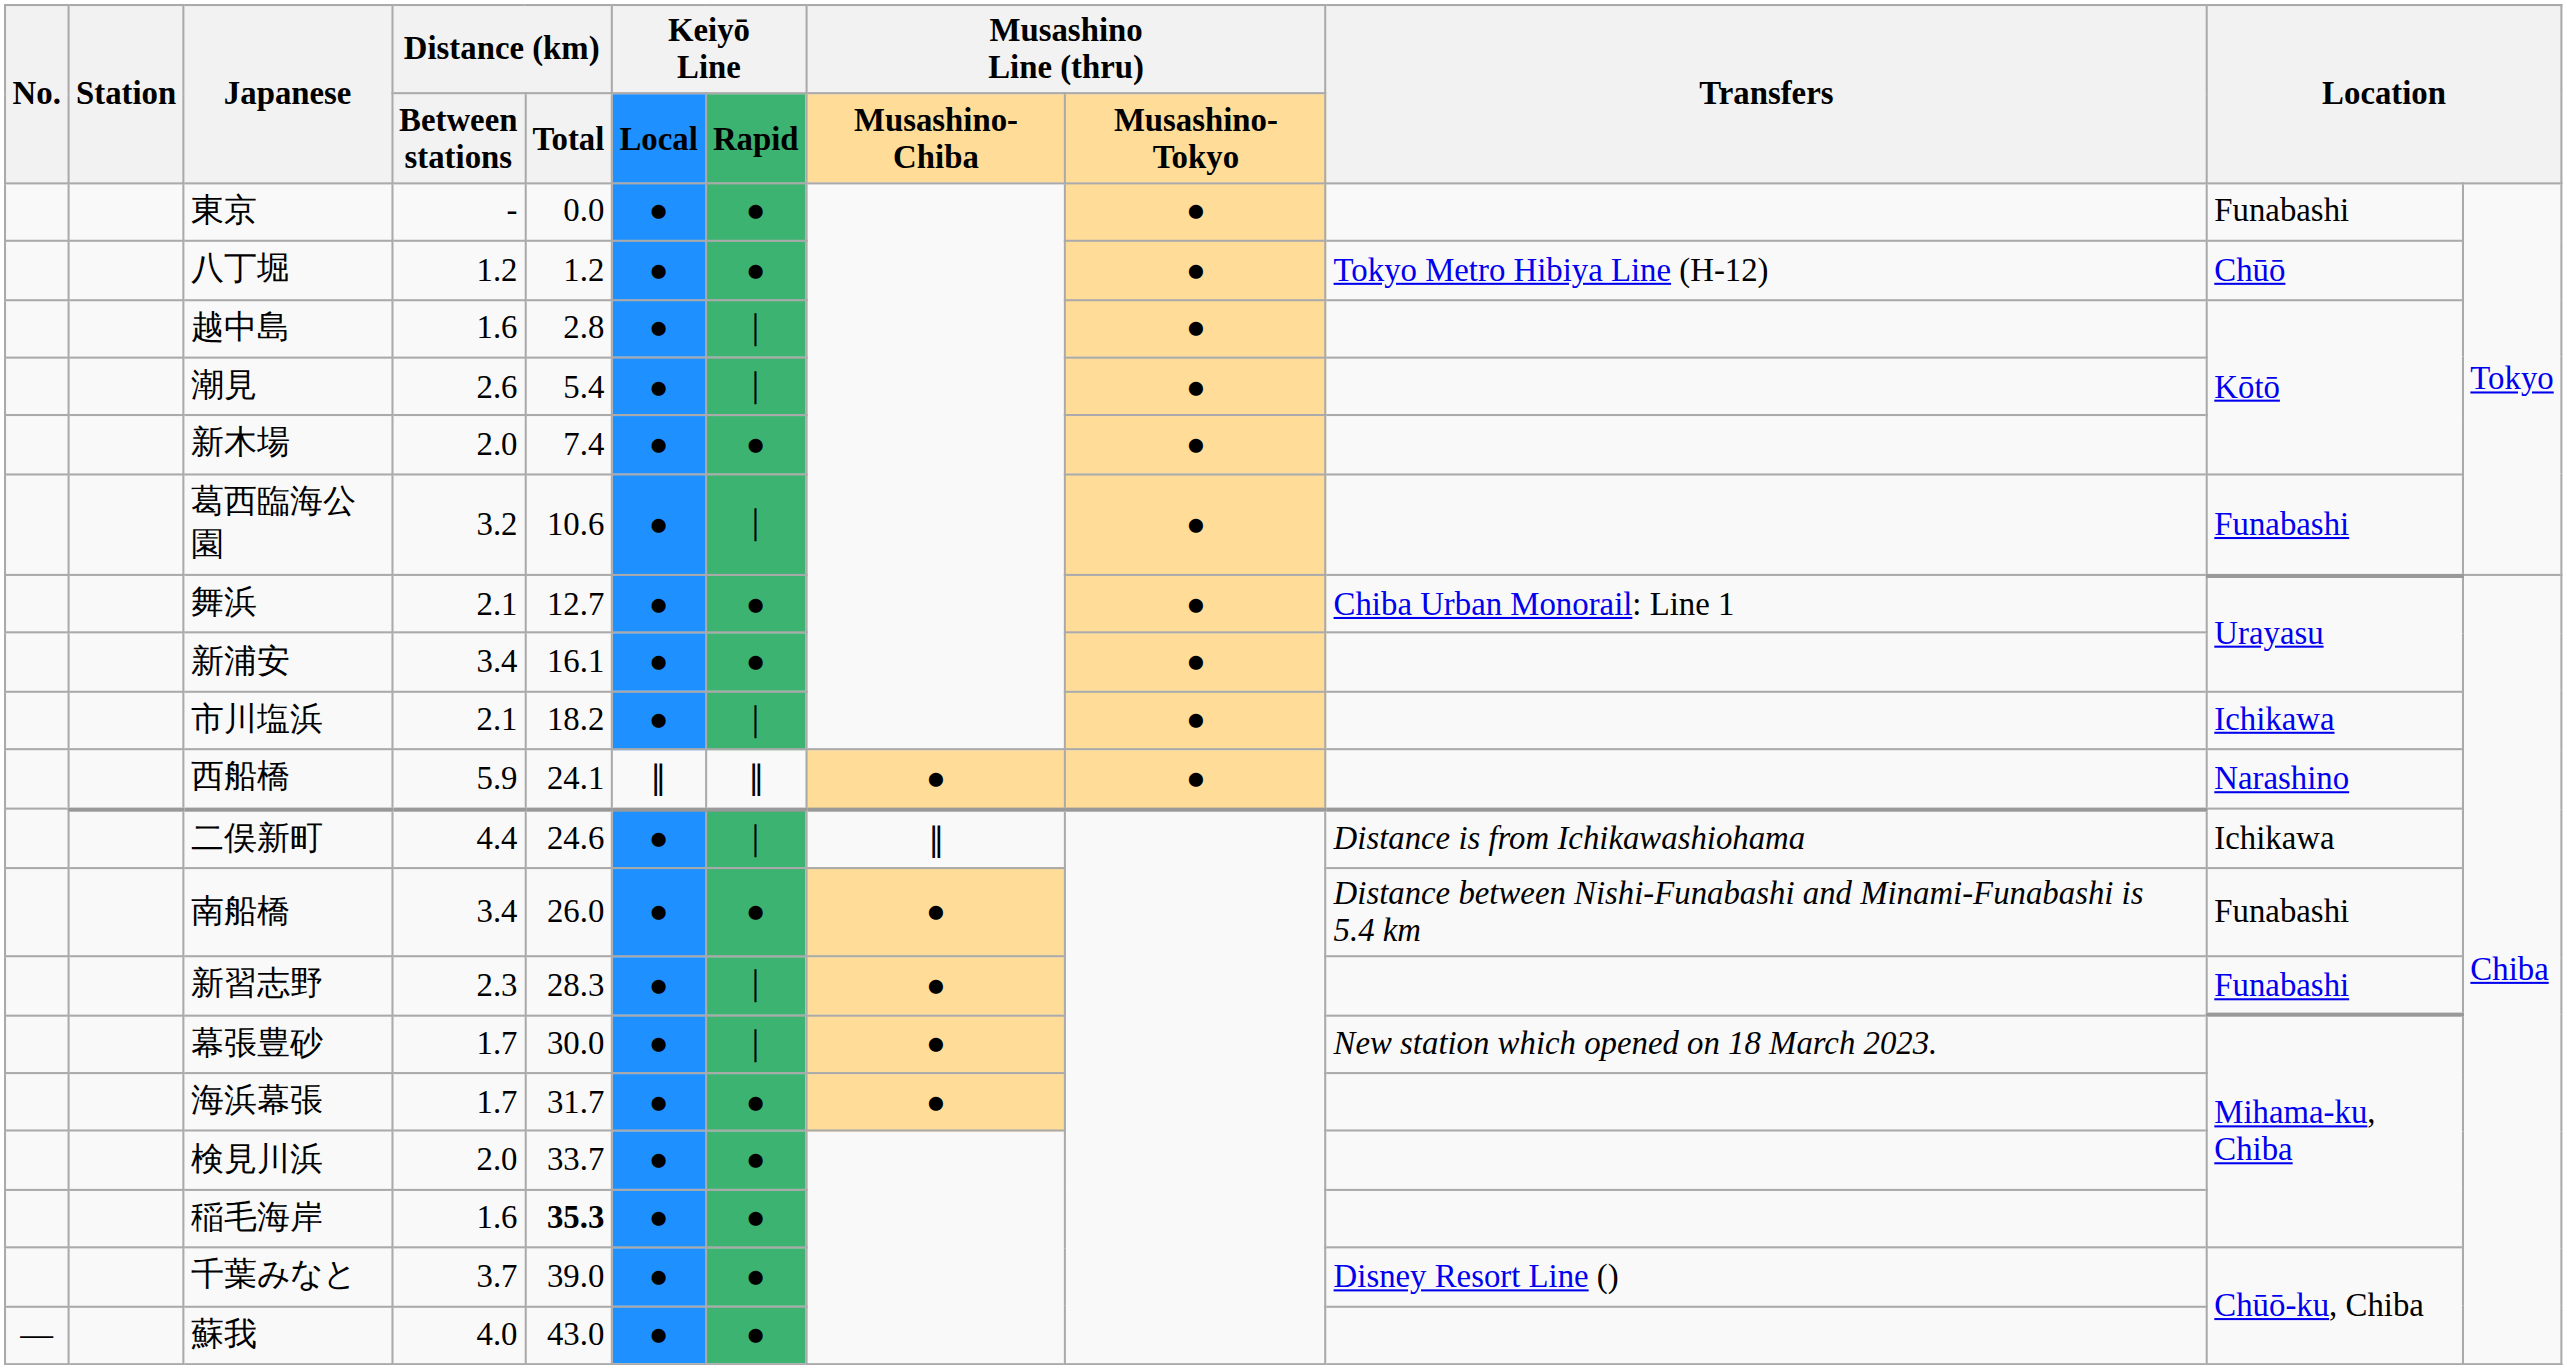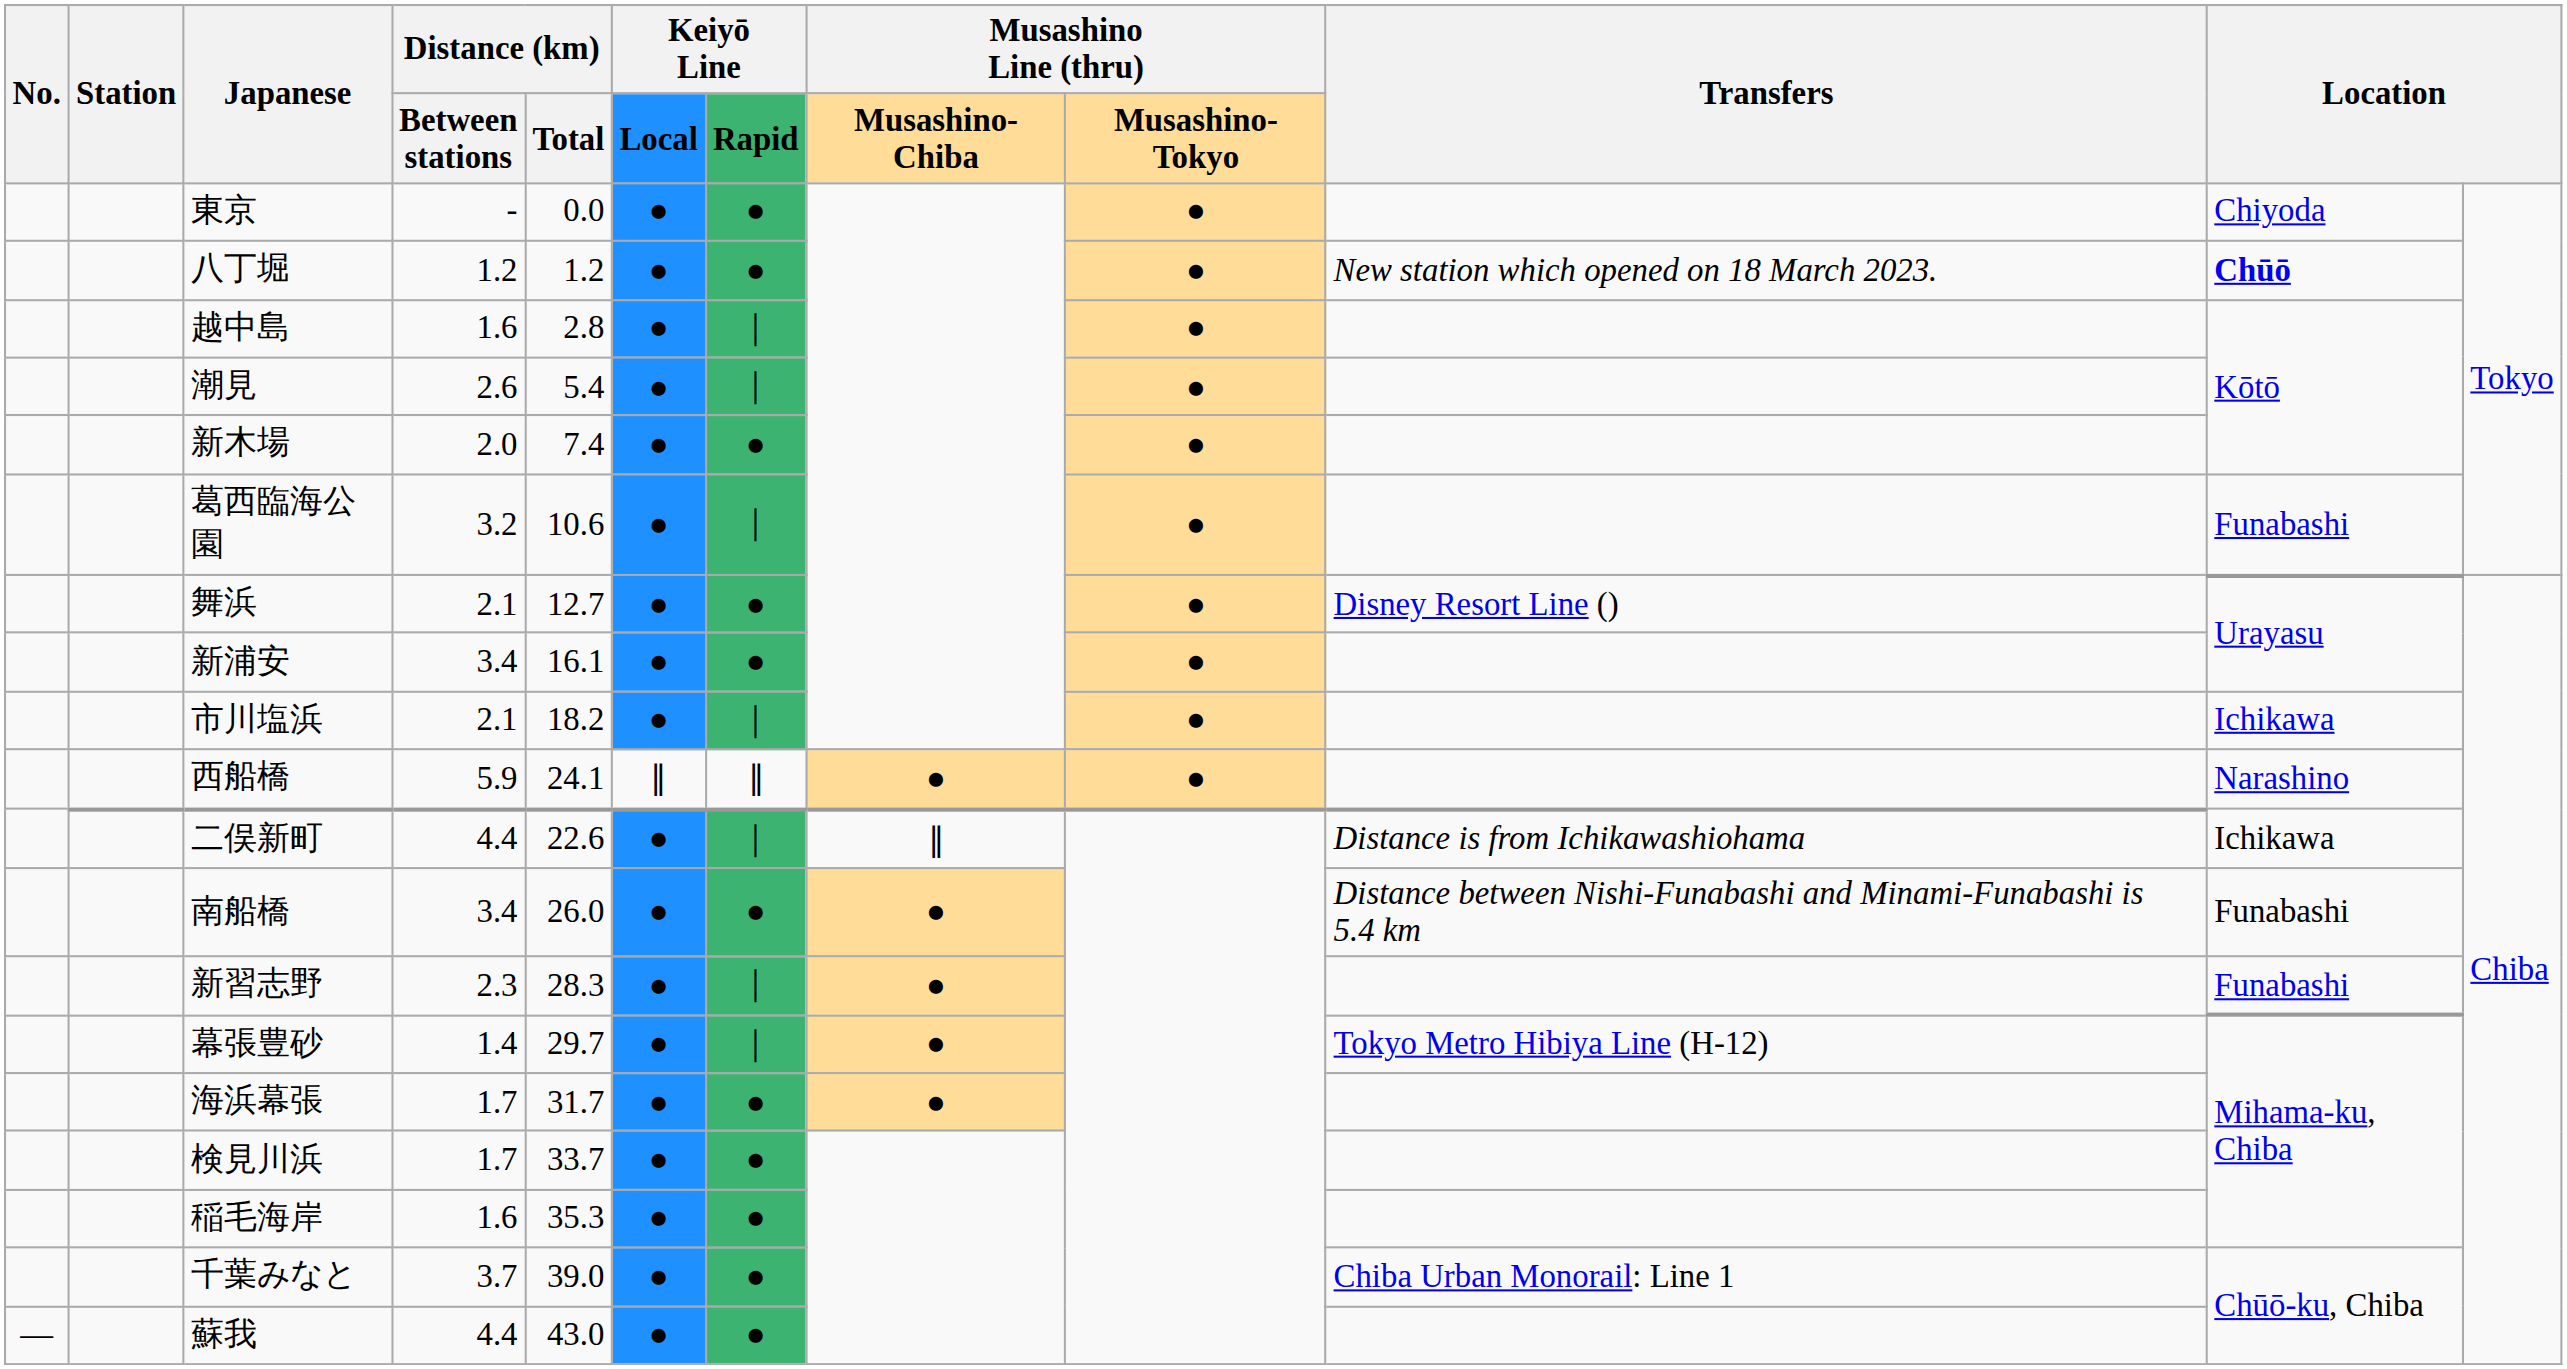東京 | column 11: Funabashi -> Chiyoda
八丁堀 | Transfers: Tokyo Metro Hibiya Line (H-12) -> New station which opened on 18 March 2023.
八丁堀 | column 11: normal -> bold
舞浜 | Transfers: Chiba Urban Monorail: Line 1 -> Disney Resort Line ()
二俣新町 | Distance (km) / Total: 24.6 -> 22.6
幕張豊砂 | Distance (km) / Between stations: 1.7 -> 1.4
幕張豊砂 | Distance (km) / Total: 30.0 -> 29.7
幕張豊砂 | Transfers: New station which opened on 18 March 2023. -> Tokyo Metro Hibiya Line (H-12)
検見川浜 | Distance (km) / Between stations: 2.0 -> 1.7
稲毛海岸 | Distance (km) / Total: bold -> normal
千葉みなと | Transfers: Disney Resort Line () -> Chiba Urban Monorail: Line 1
蘇我 | Distance (km) / Between stations: 4.0 -> 4.4
